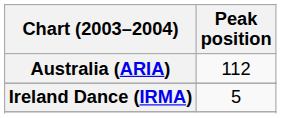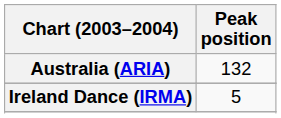Australia (ARIA) | Peak position: 112 -> 132
